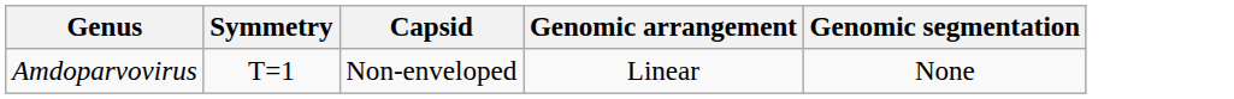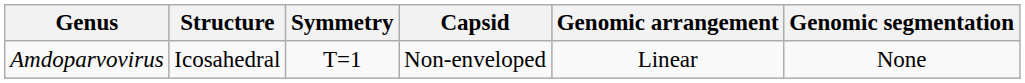+ column: Structure | Icosahedral
